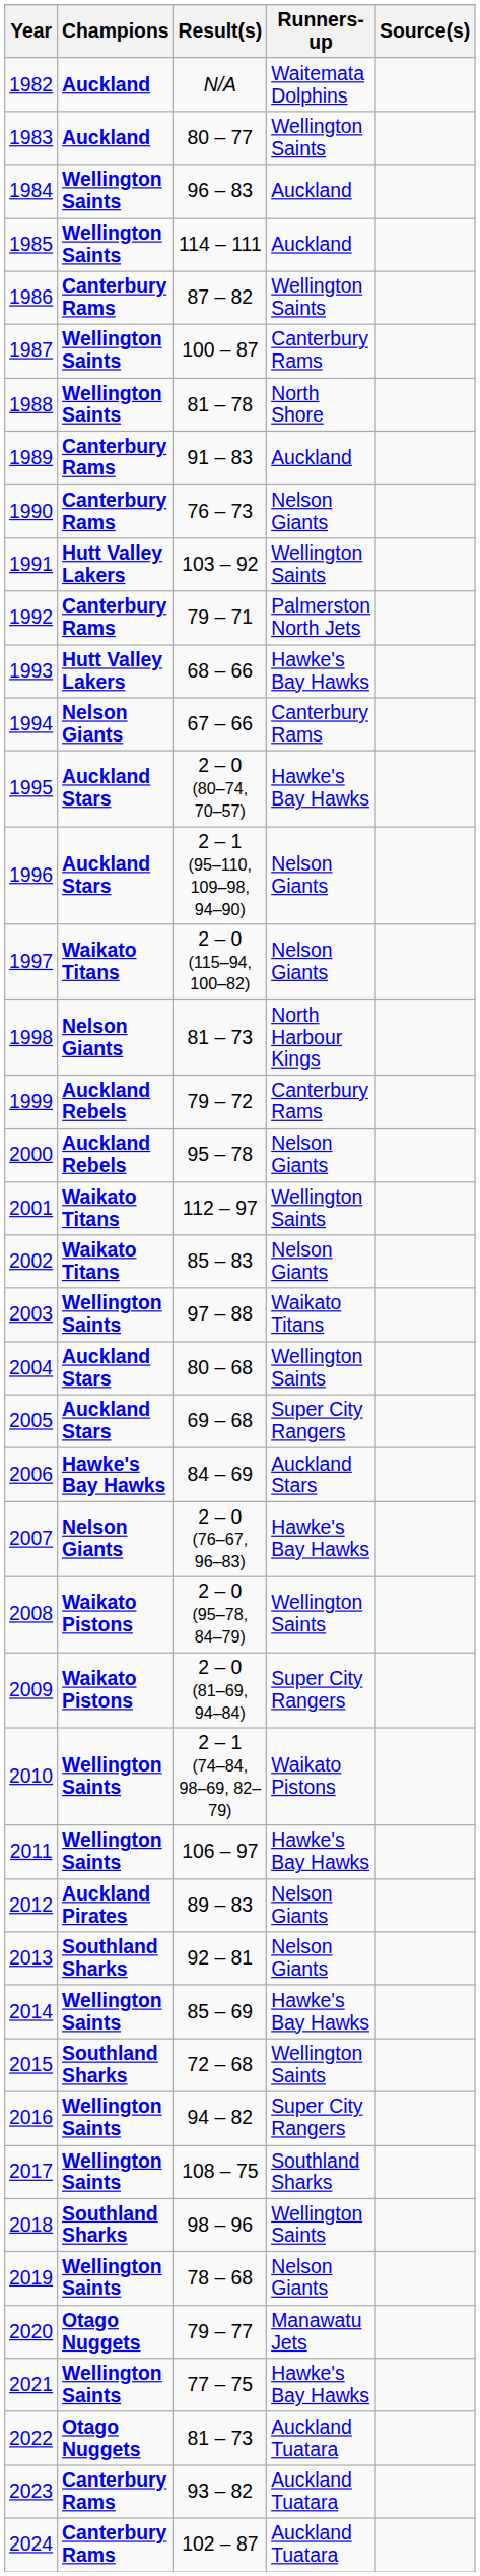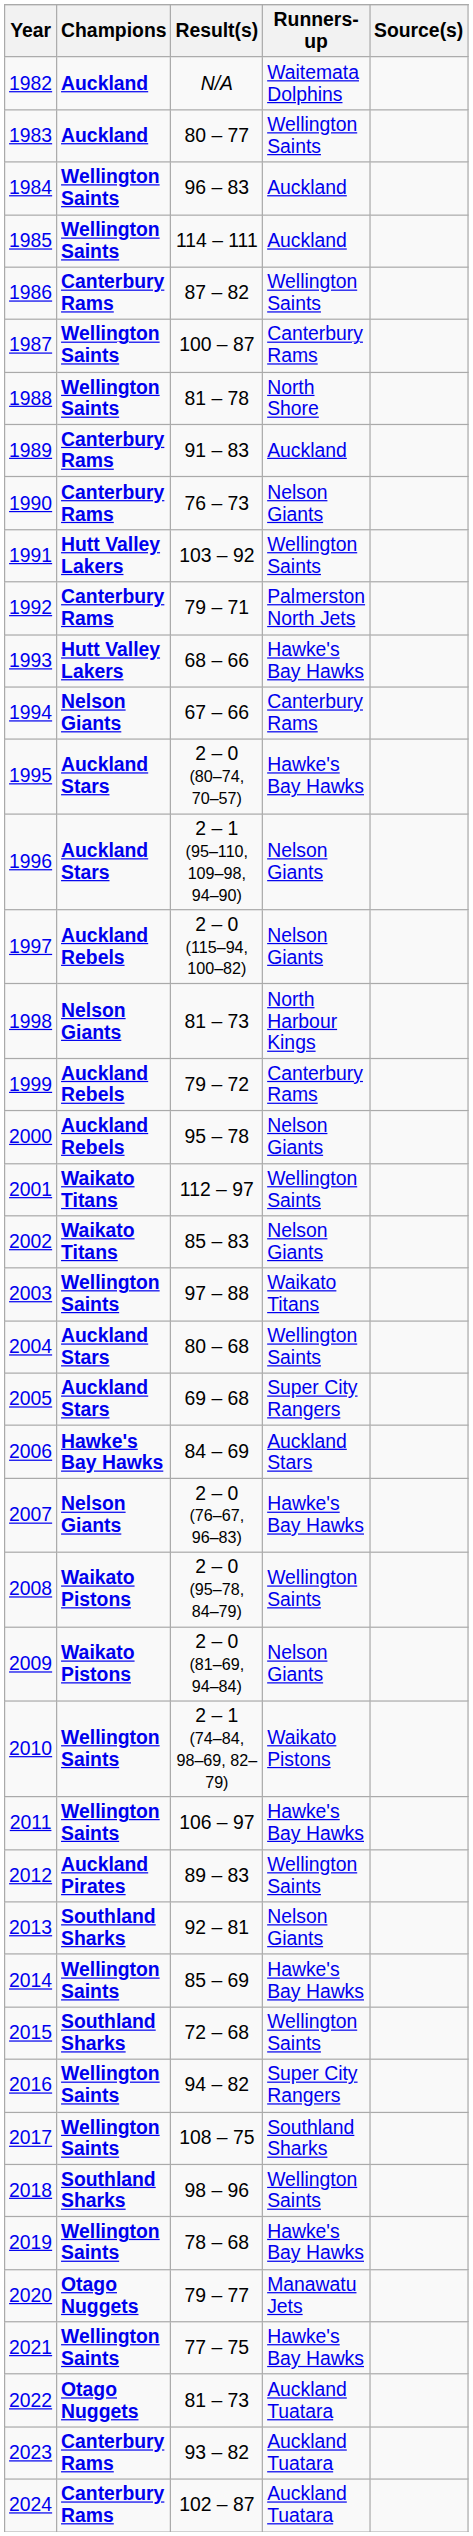1997 | Champions: Waikato Titans -> Auckland Rebels
2009 | Runners-up: Super City Rangers -> Nelson Giants
2012 | Runners-up: Nelson Giants -> Wellington Saints
2019 | Runners-up: Nelson Giants -> Hawke's Bay Hawks
